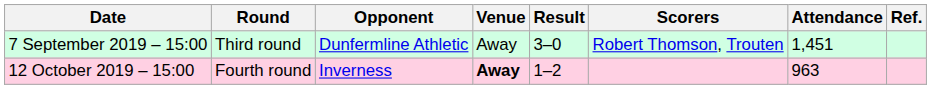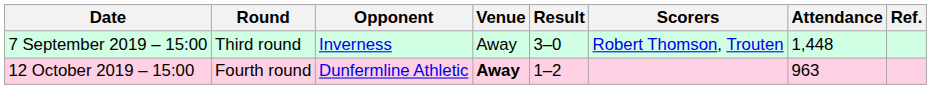7 September 2019 – 15:00 | Opponent: Dunfermline Athletic -> Inverness
7 September 2019 – 15:00 | Attendance: 1,451 -> 1,448
12 October 2019 – 15:00 | Opponent: Inverness -> Dunfermline Athletic
